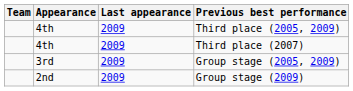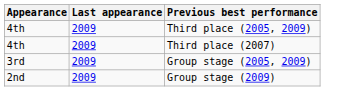- column: Team
